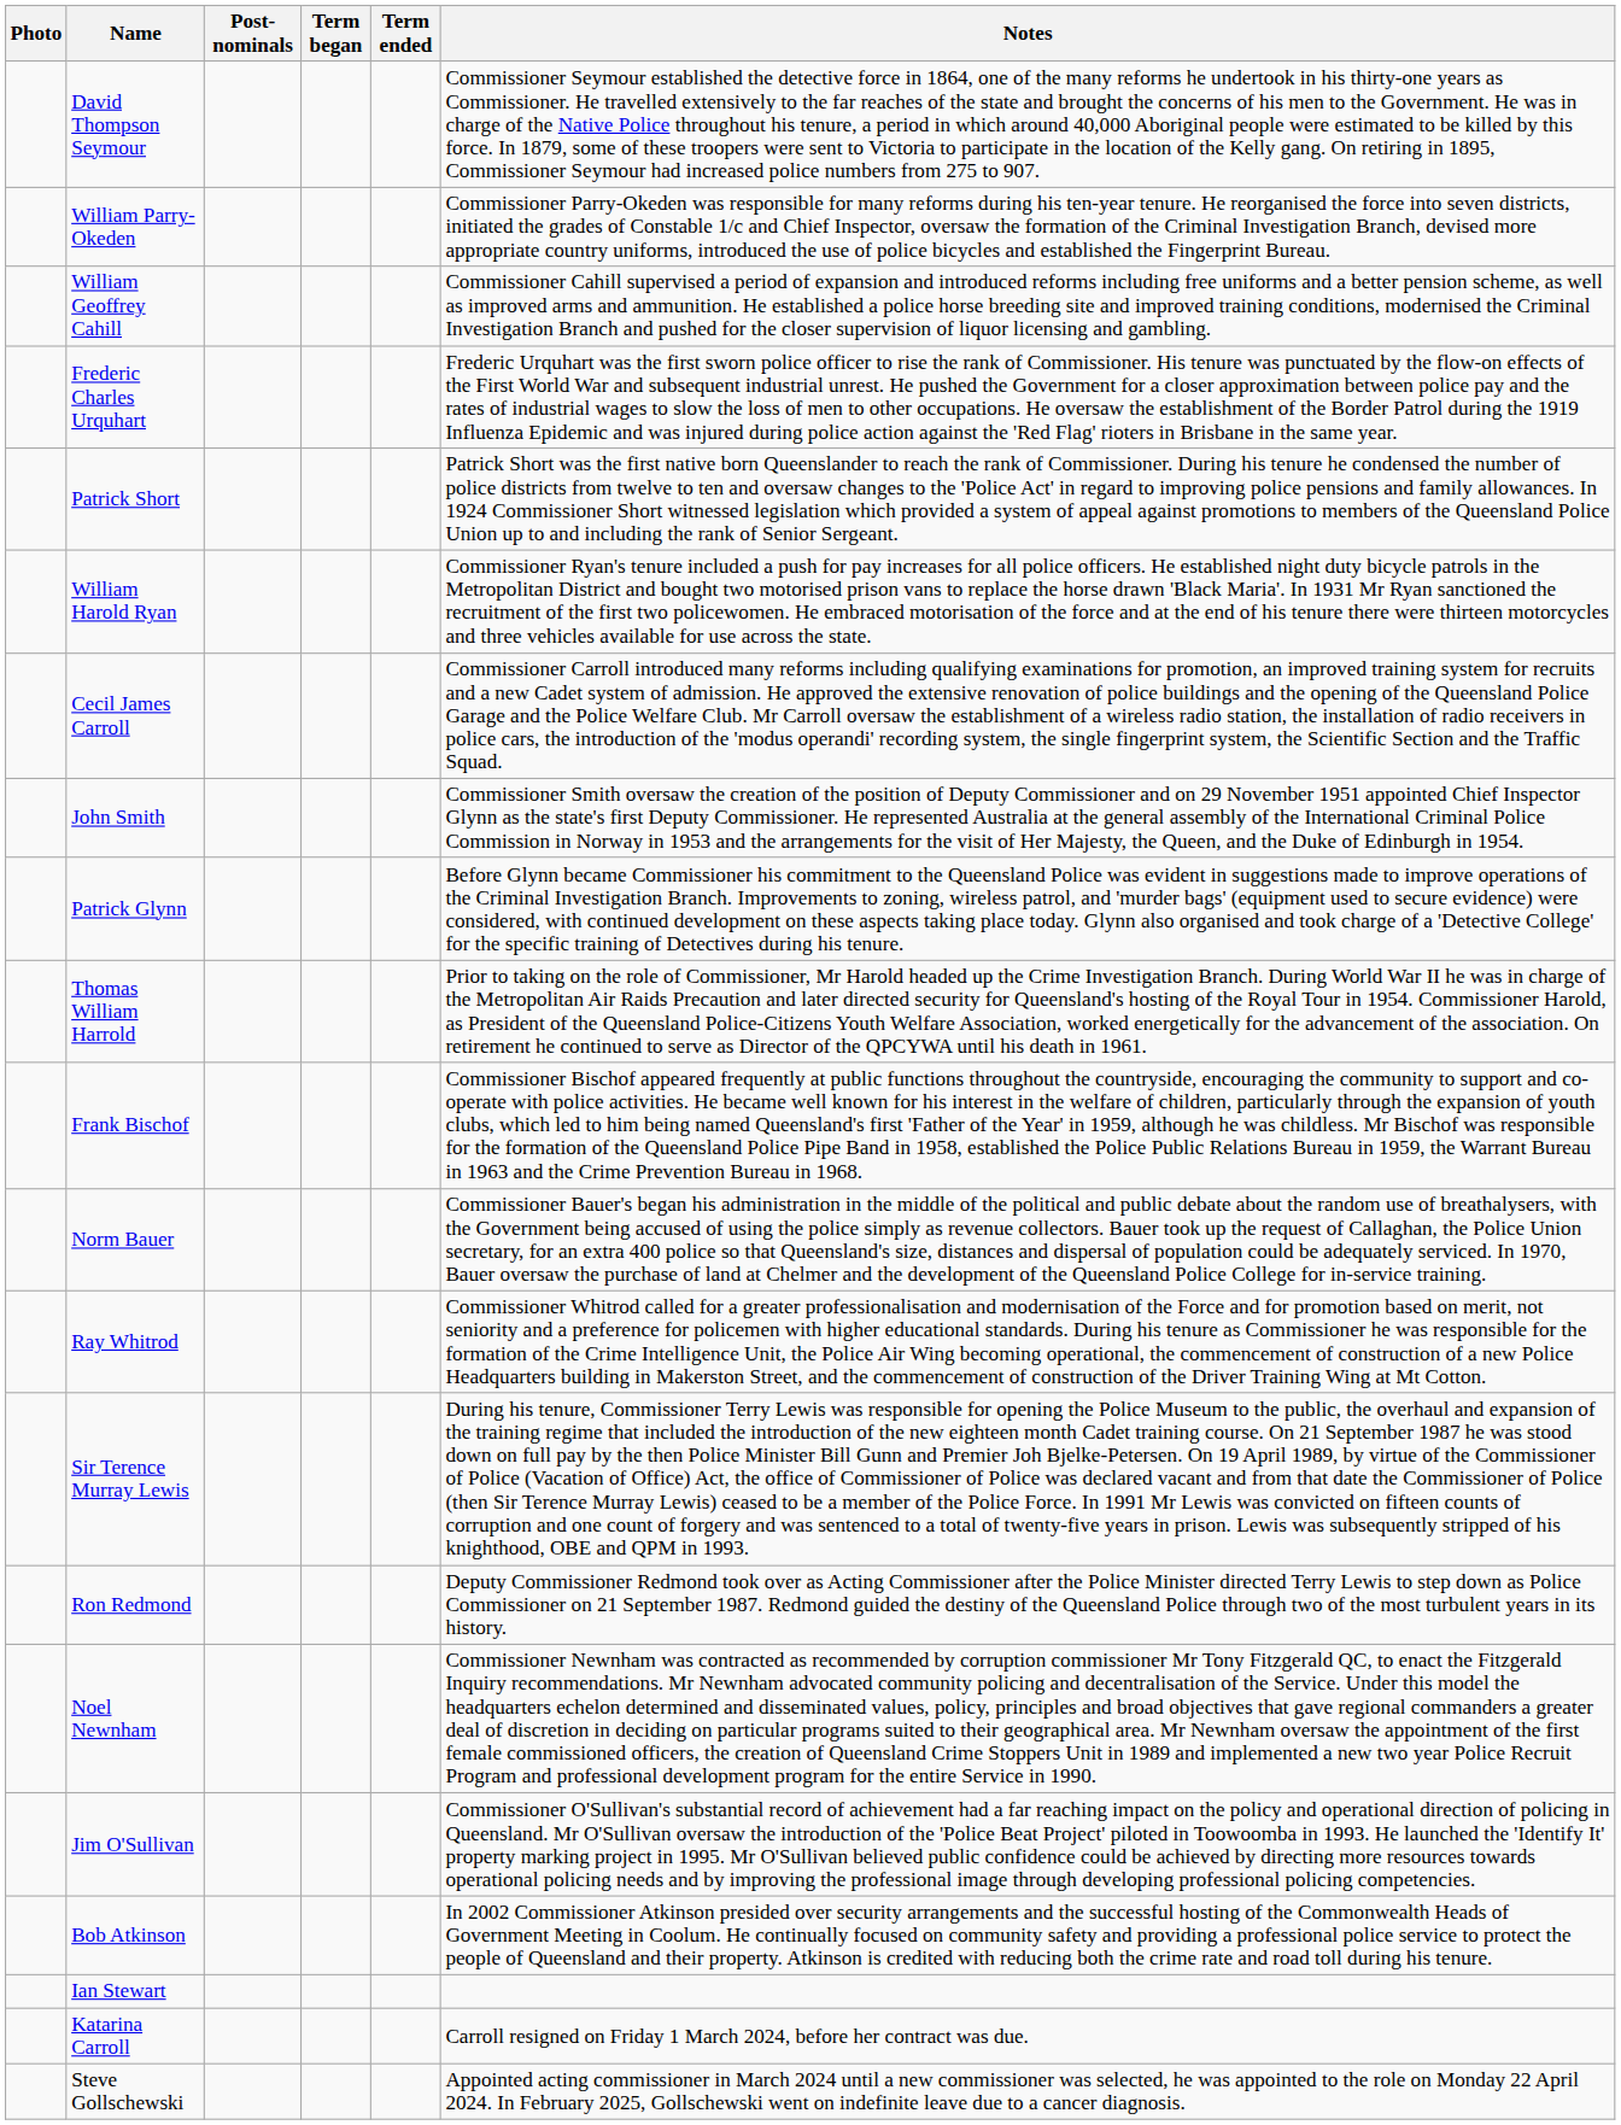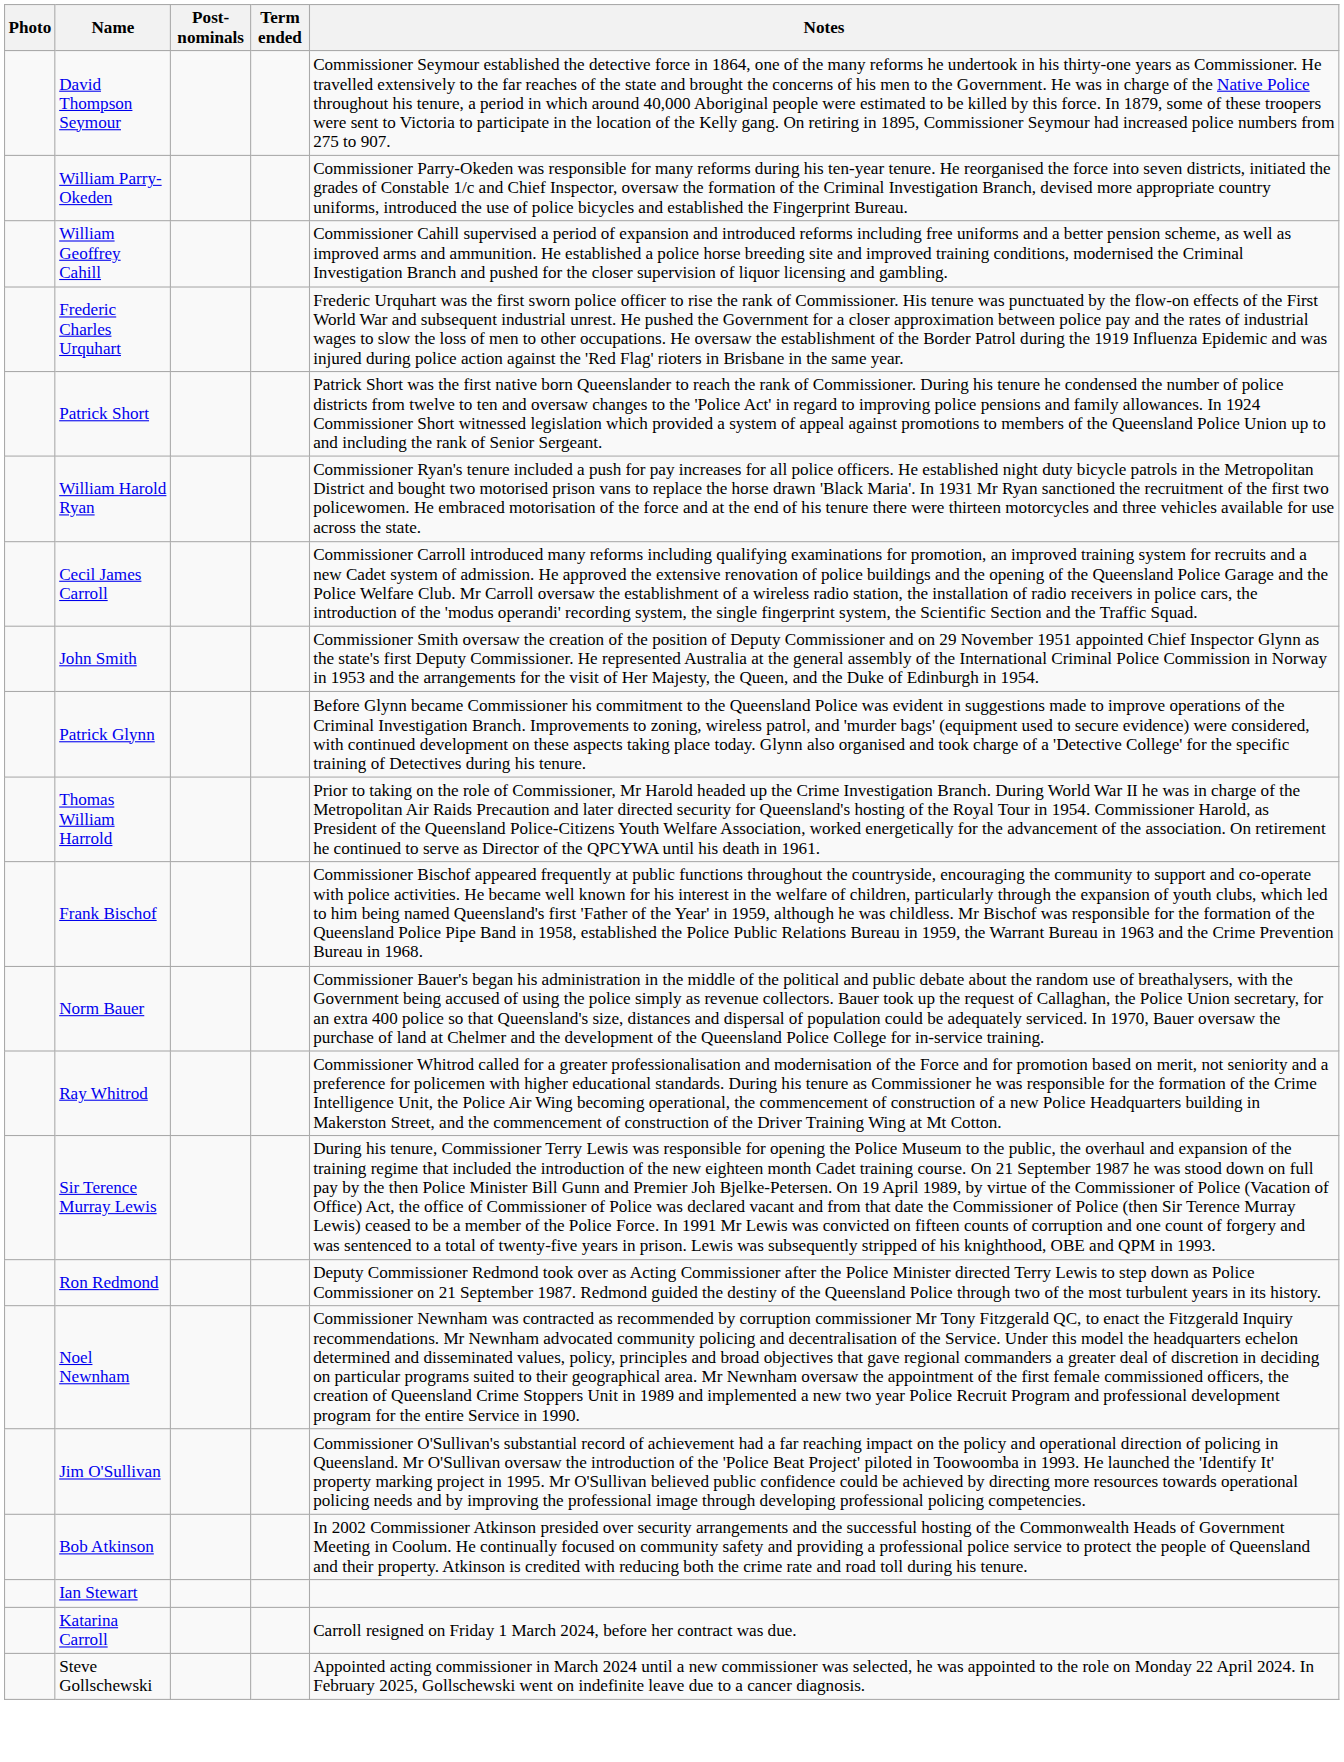- column: Term began
